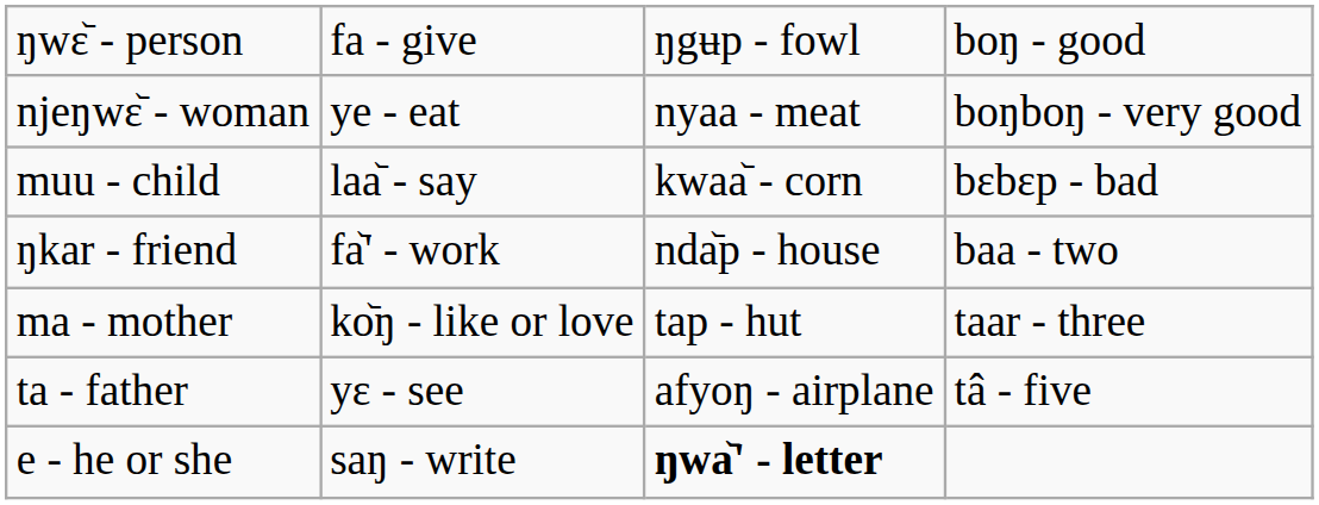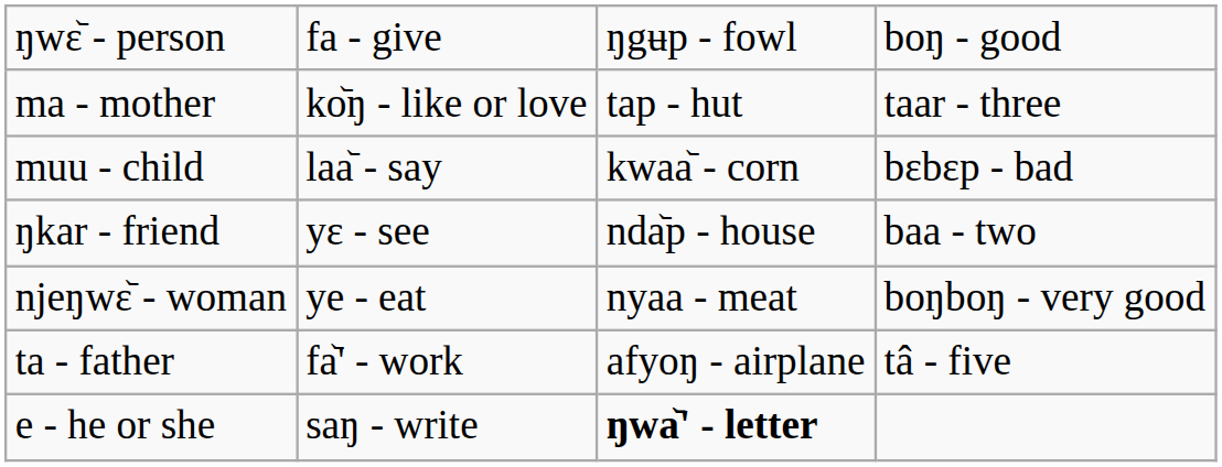rows swapped: njeŋwɛ᷅ - woman <-> ma - mother
ŋkar - friend | column 2: fa᷅' - work -> yɛ - see
ta - father | column 2: yɛ - see -> fa᷅' - work
